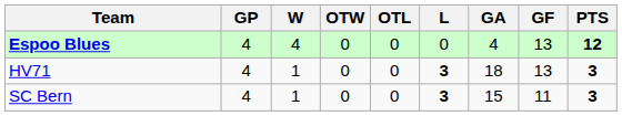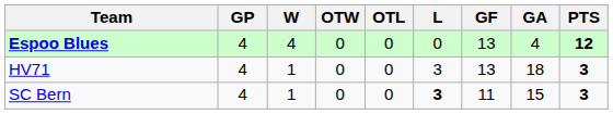columns swapped: GF <-> GA
HV71 | L: bold -> normal
